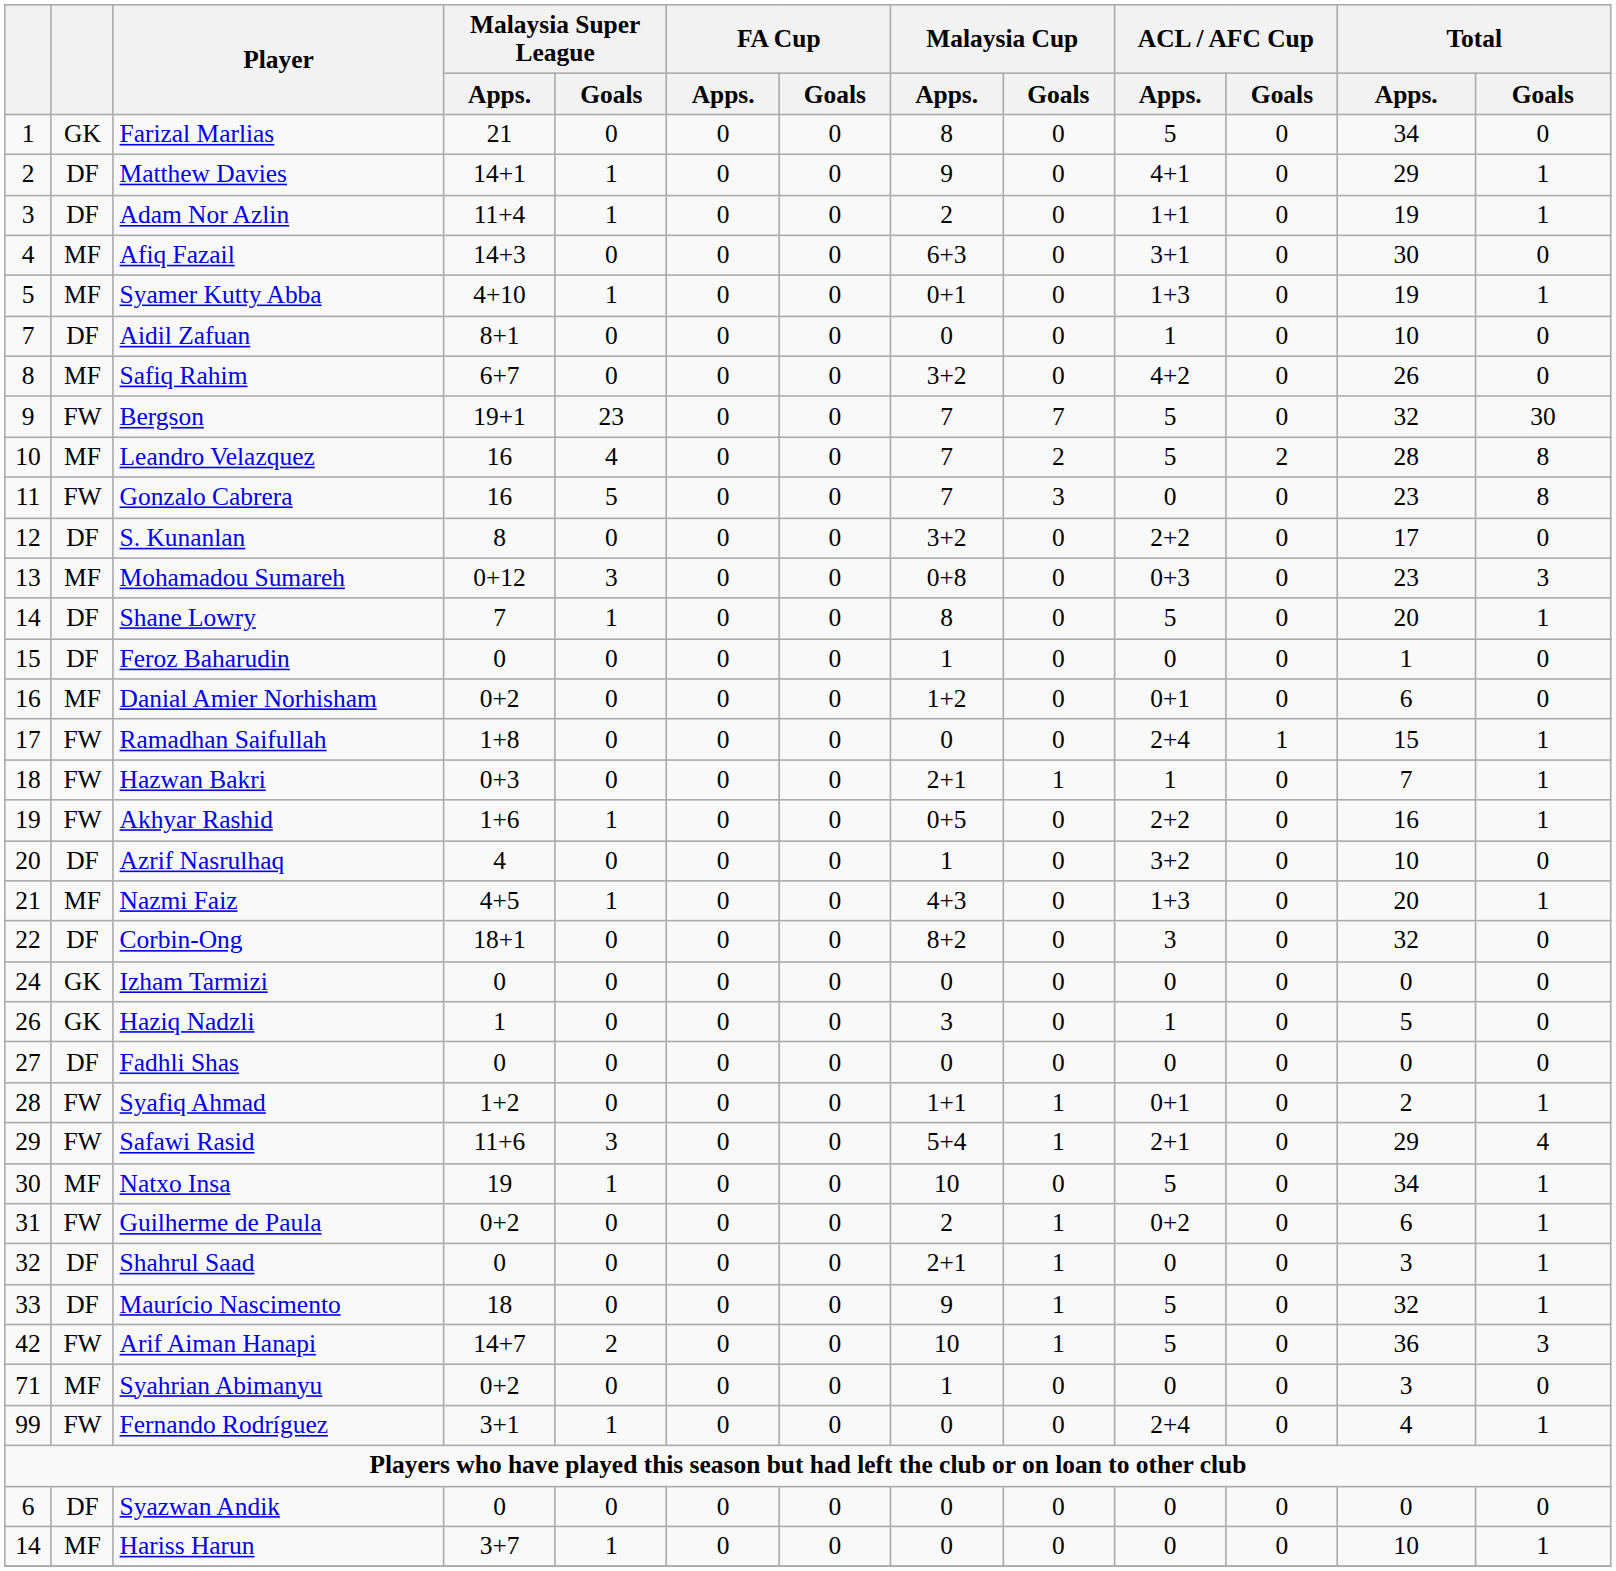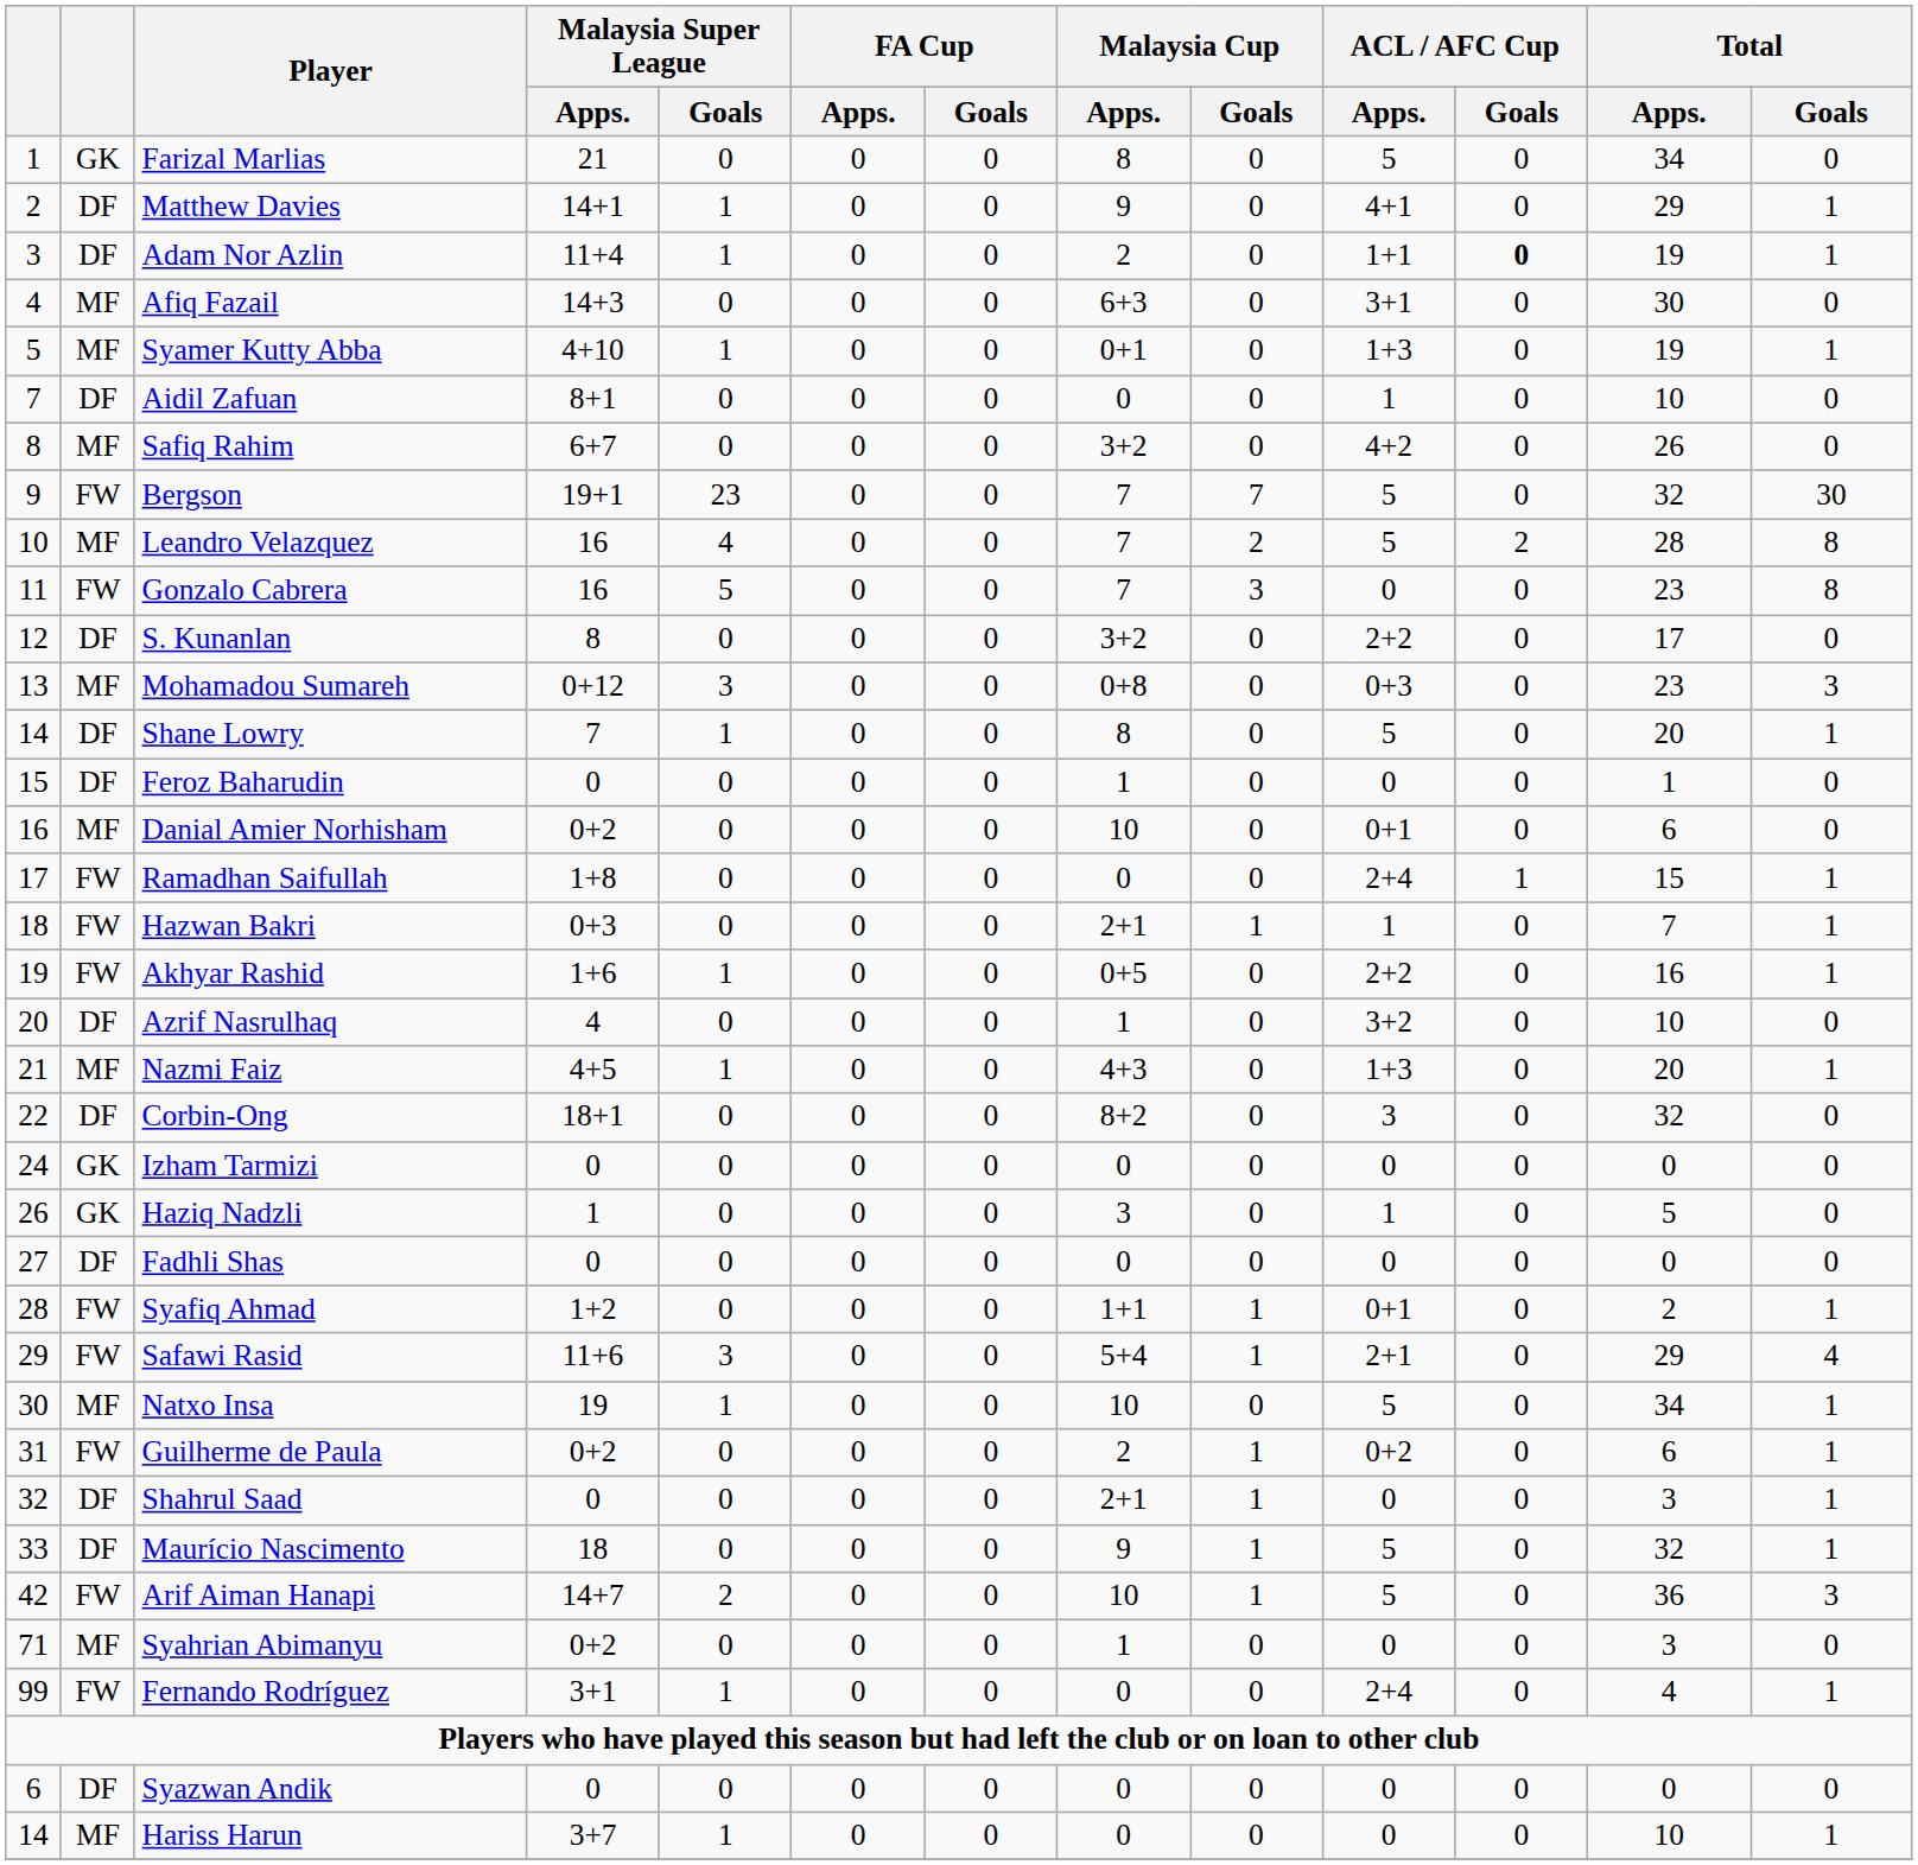Adam Nor Azlin | ACL / AFC Cup / Goals: normal -> bold
Danial Amier Norhisham | Malaysia Cup / Apps.: 1+2 -> 10
